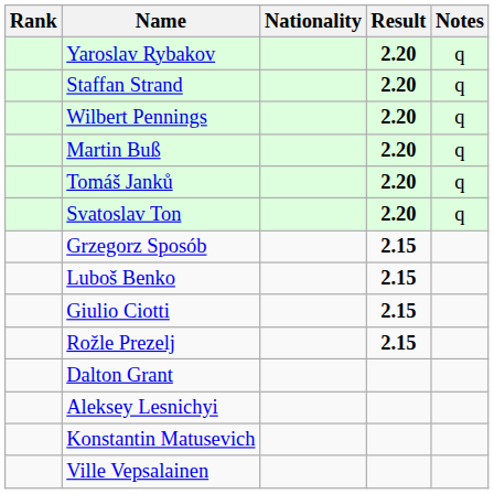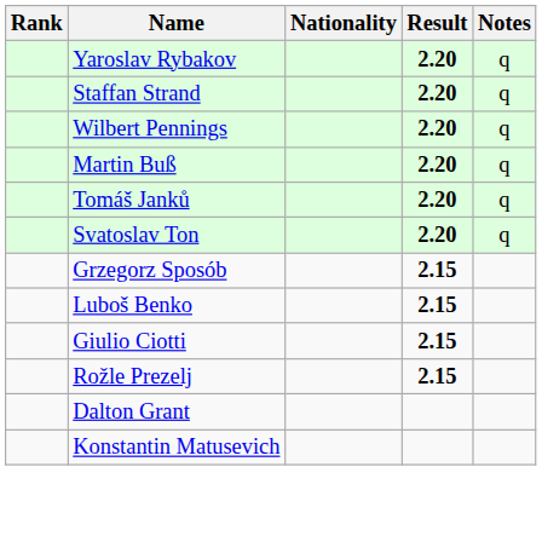- row: Aleksey Lesnichyi
- row: Ville Vepsalainen
